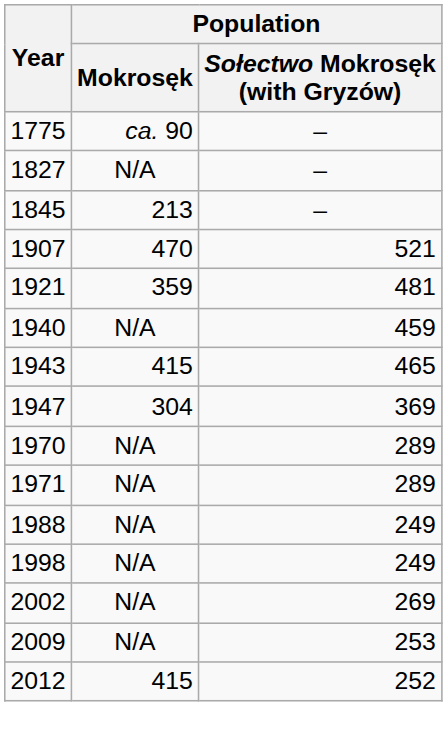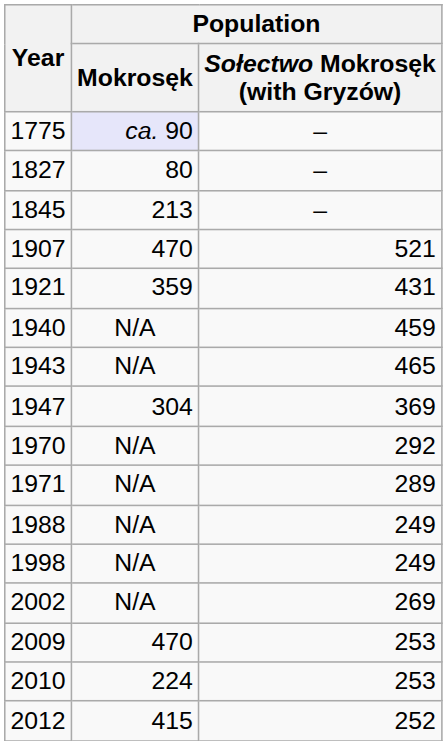1775 | Population / Mokrosęk: no background -> lavender background
1827 | Population / Mokrosęk: N/A -> 80
1921 | Population / Sołectwo Mokrosęk (with Gryzów): 481 -> 431
1943 | Population / Mokrosęk: 415 -> N/A
1970 | Population / Sołectwo Mokrosęk (with Gryzów): 289 -> 292
2009 | Population / Mokrosęk: N/A -> 470
+ row: 2010 | 224 | 253
